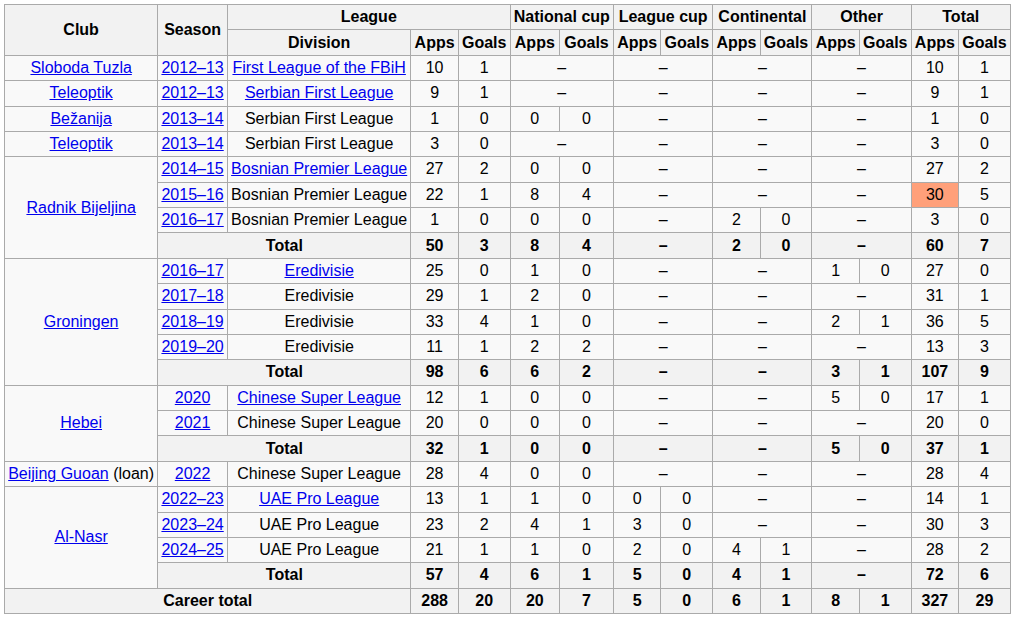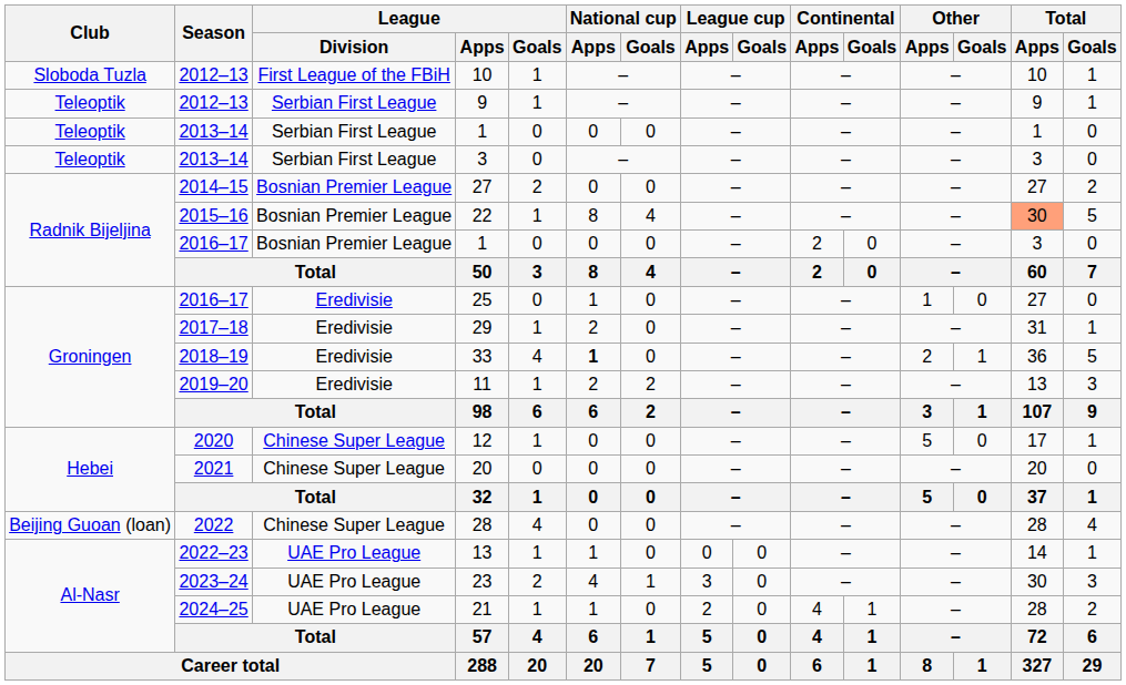2013–14 / 1 | Club: Bežanija -> Teleoptik
33 | National cup / Apps: normal -> bold
